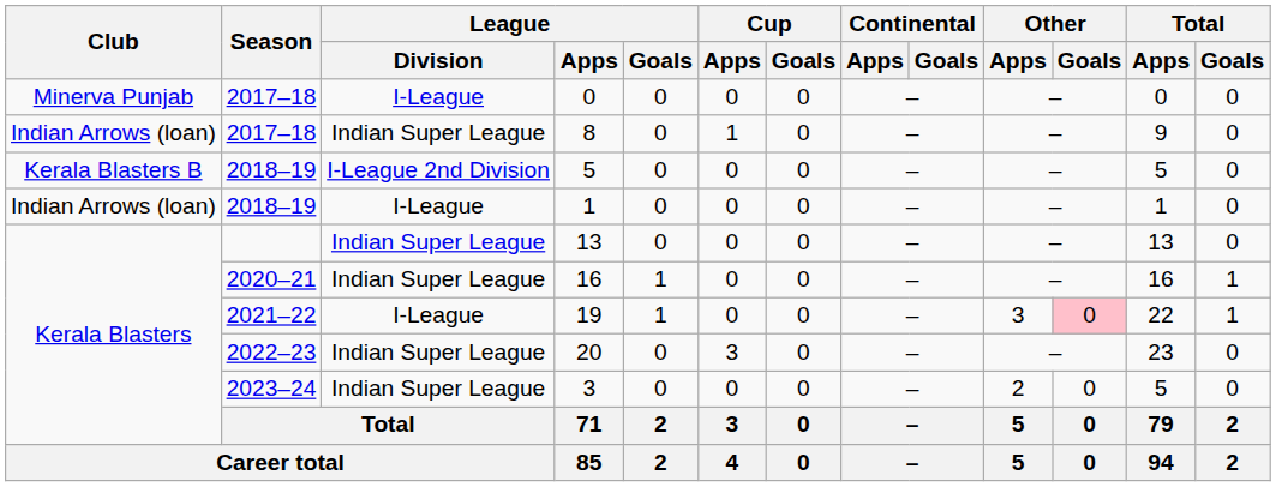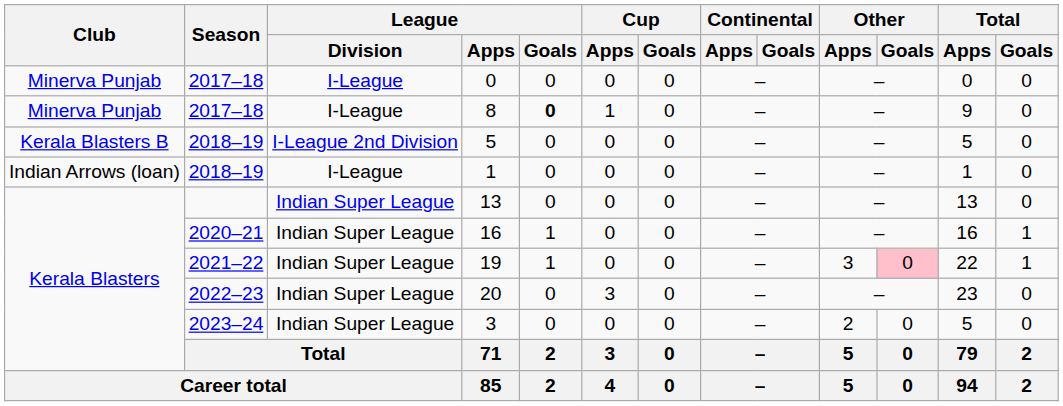8 | Club: Indian Arrows (loan) -> Minerva Punjab
8 | League / Division: Indian Super League -> I-League
8 | League / Goals: normal -> bold
19 | League / Division: I-League -> Indian Super League
